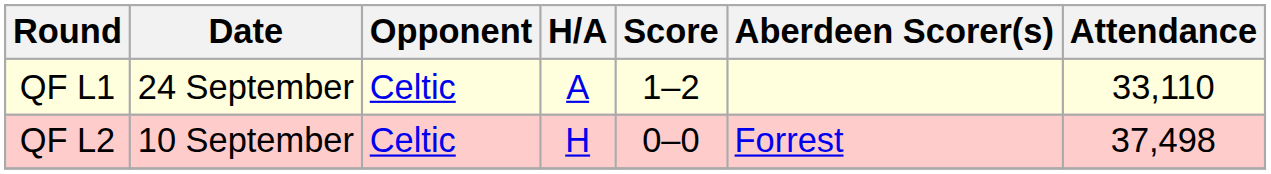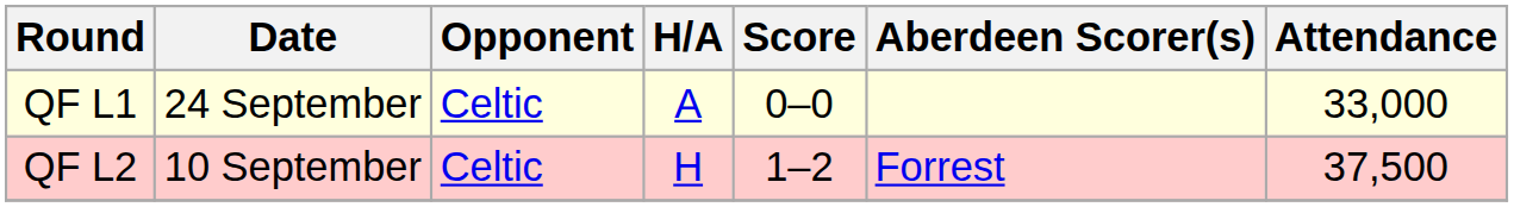QF L1 | Score: 1–2 -> 0–0
QF L1 | Attendance: 33,110 -> 33,000
QF L2 | Score: 0–0 -> 1–2
QF L2 | Attendance: 37,498 -> 37,500
